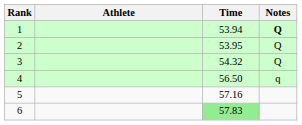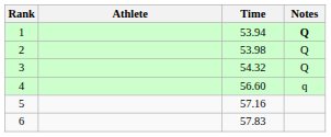2 | Time: 53.95 -> 53.98
4 | Time: 56.50 -> 56.60
6 | Time: lightgreen background -> no background
